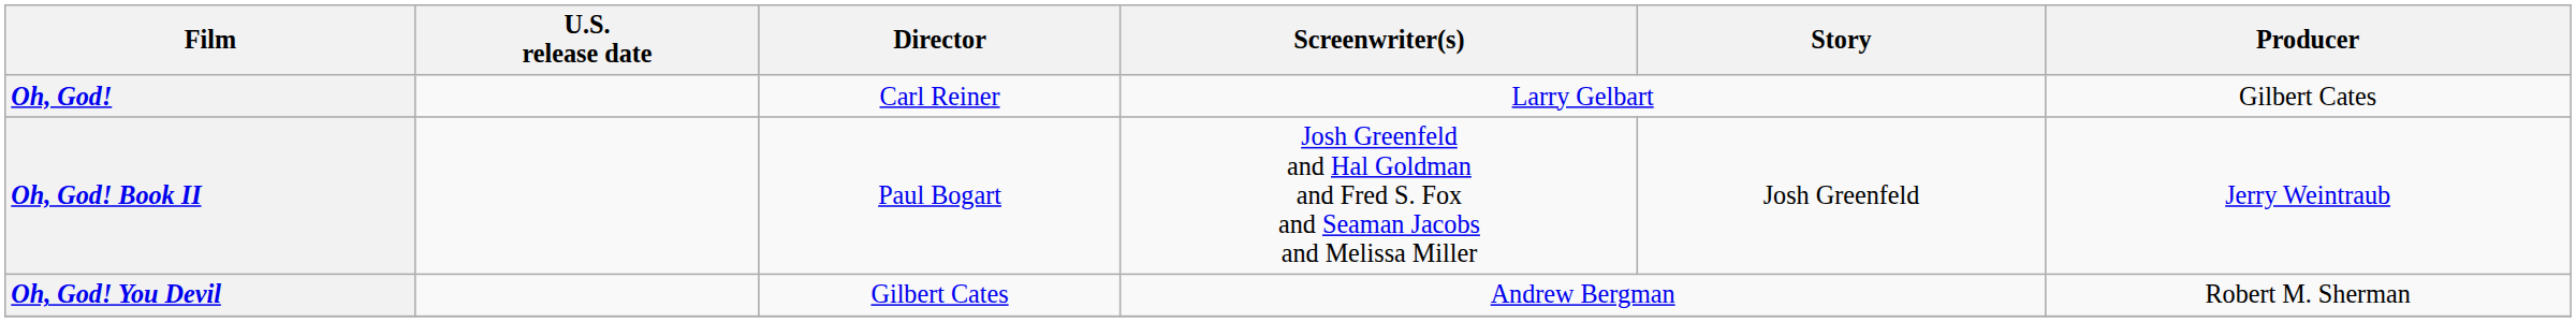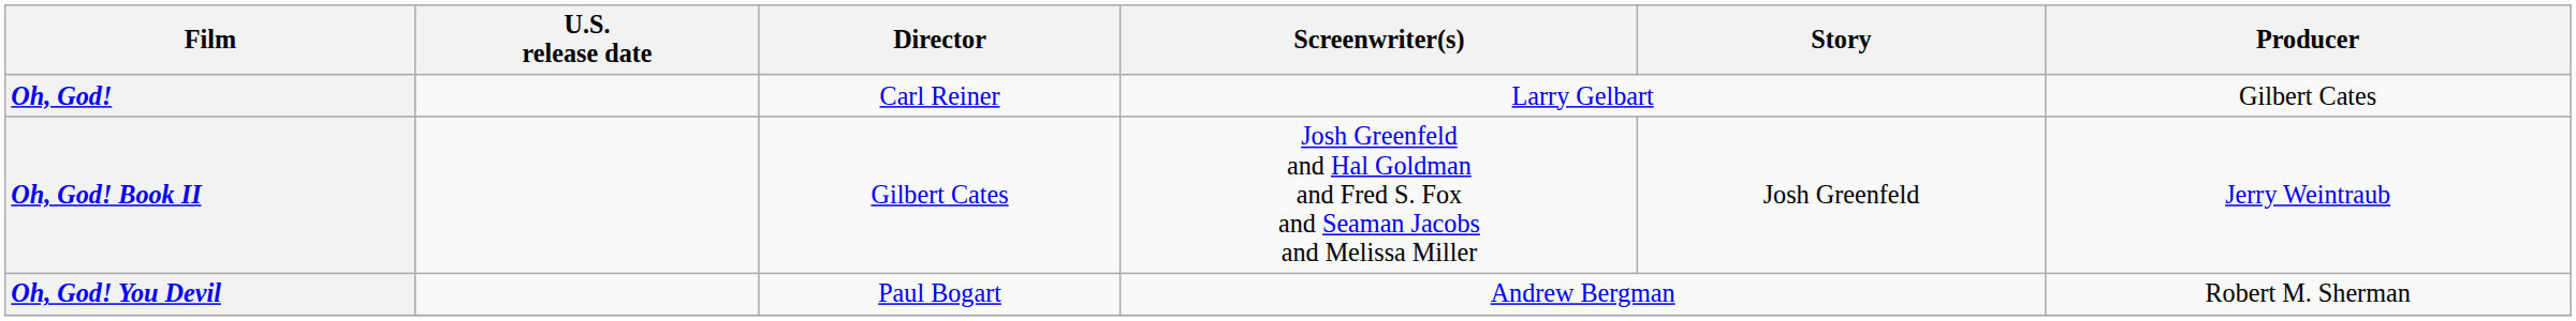Oh, God! Book II | Director: Paul Bogart -> Gilbert Cates
Oh, God! You Devil | Director: Gilbert Cates -> Paul Bogart
